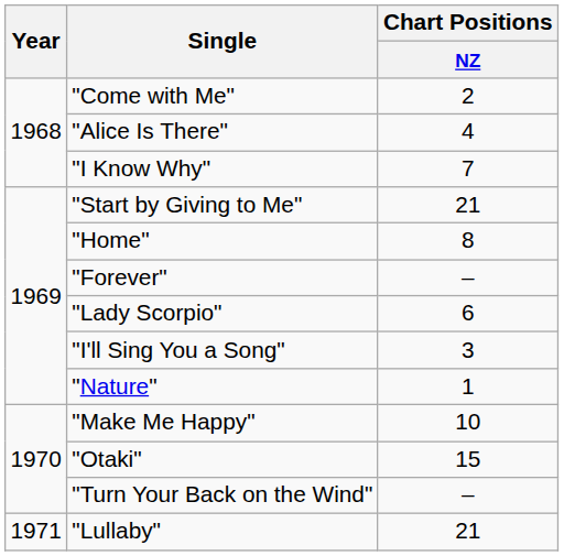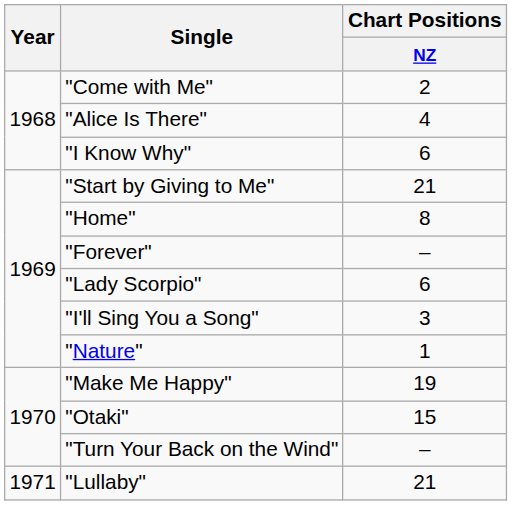"I Know Why" | Chart Positions / NZ: 7 -> 6
"Make Me Happy" | Chart Positions / NZ: 10 -> 19
